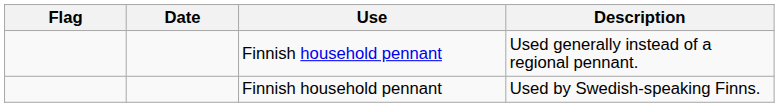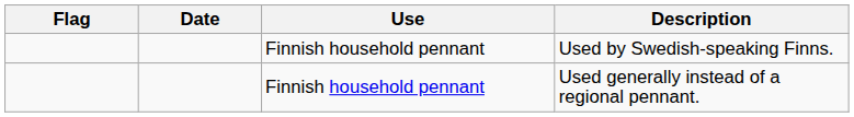rows swapped: Used generally instead of a regional pennant. <-> Used by Swedish-speaking Finns.
